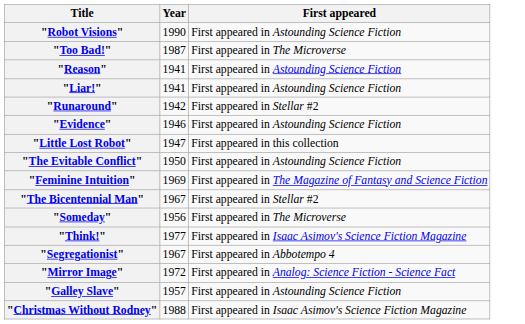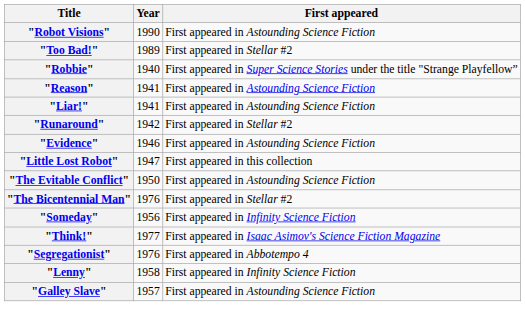"Too Bad!" | Year: 1987 -> 1989
"Too Bad!" | First appeared: First appeared in The Microverse -> First appeared in Stellar #2
+ row: "Robbie" | 1940 | First appeared in Super Science Stories under the title "Strange Playfellow”
- row: "Feminine Intuition" | 1969 | First appeared in The Magazine of Fantasy and Science Fiction
"The Bicentennial Man" | Year: 1967 -> 1976
"Someday" | First appeared: First appeared in The Microverse -> First appeared in Infinity Science Fiction
"Segregationist" | Year: 1967 -> 1976
- row: "Mirror Image" | 1972 | First appeared in Analog: Science Fiction - Science Fact
+ row: "Lenny" | 1958 | First appeared in Infinity Science Fiction
- row: "Christmas Without Rodney" | 1988 | First appeared in Isaac Asimov's Science Fiction Magazine
